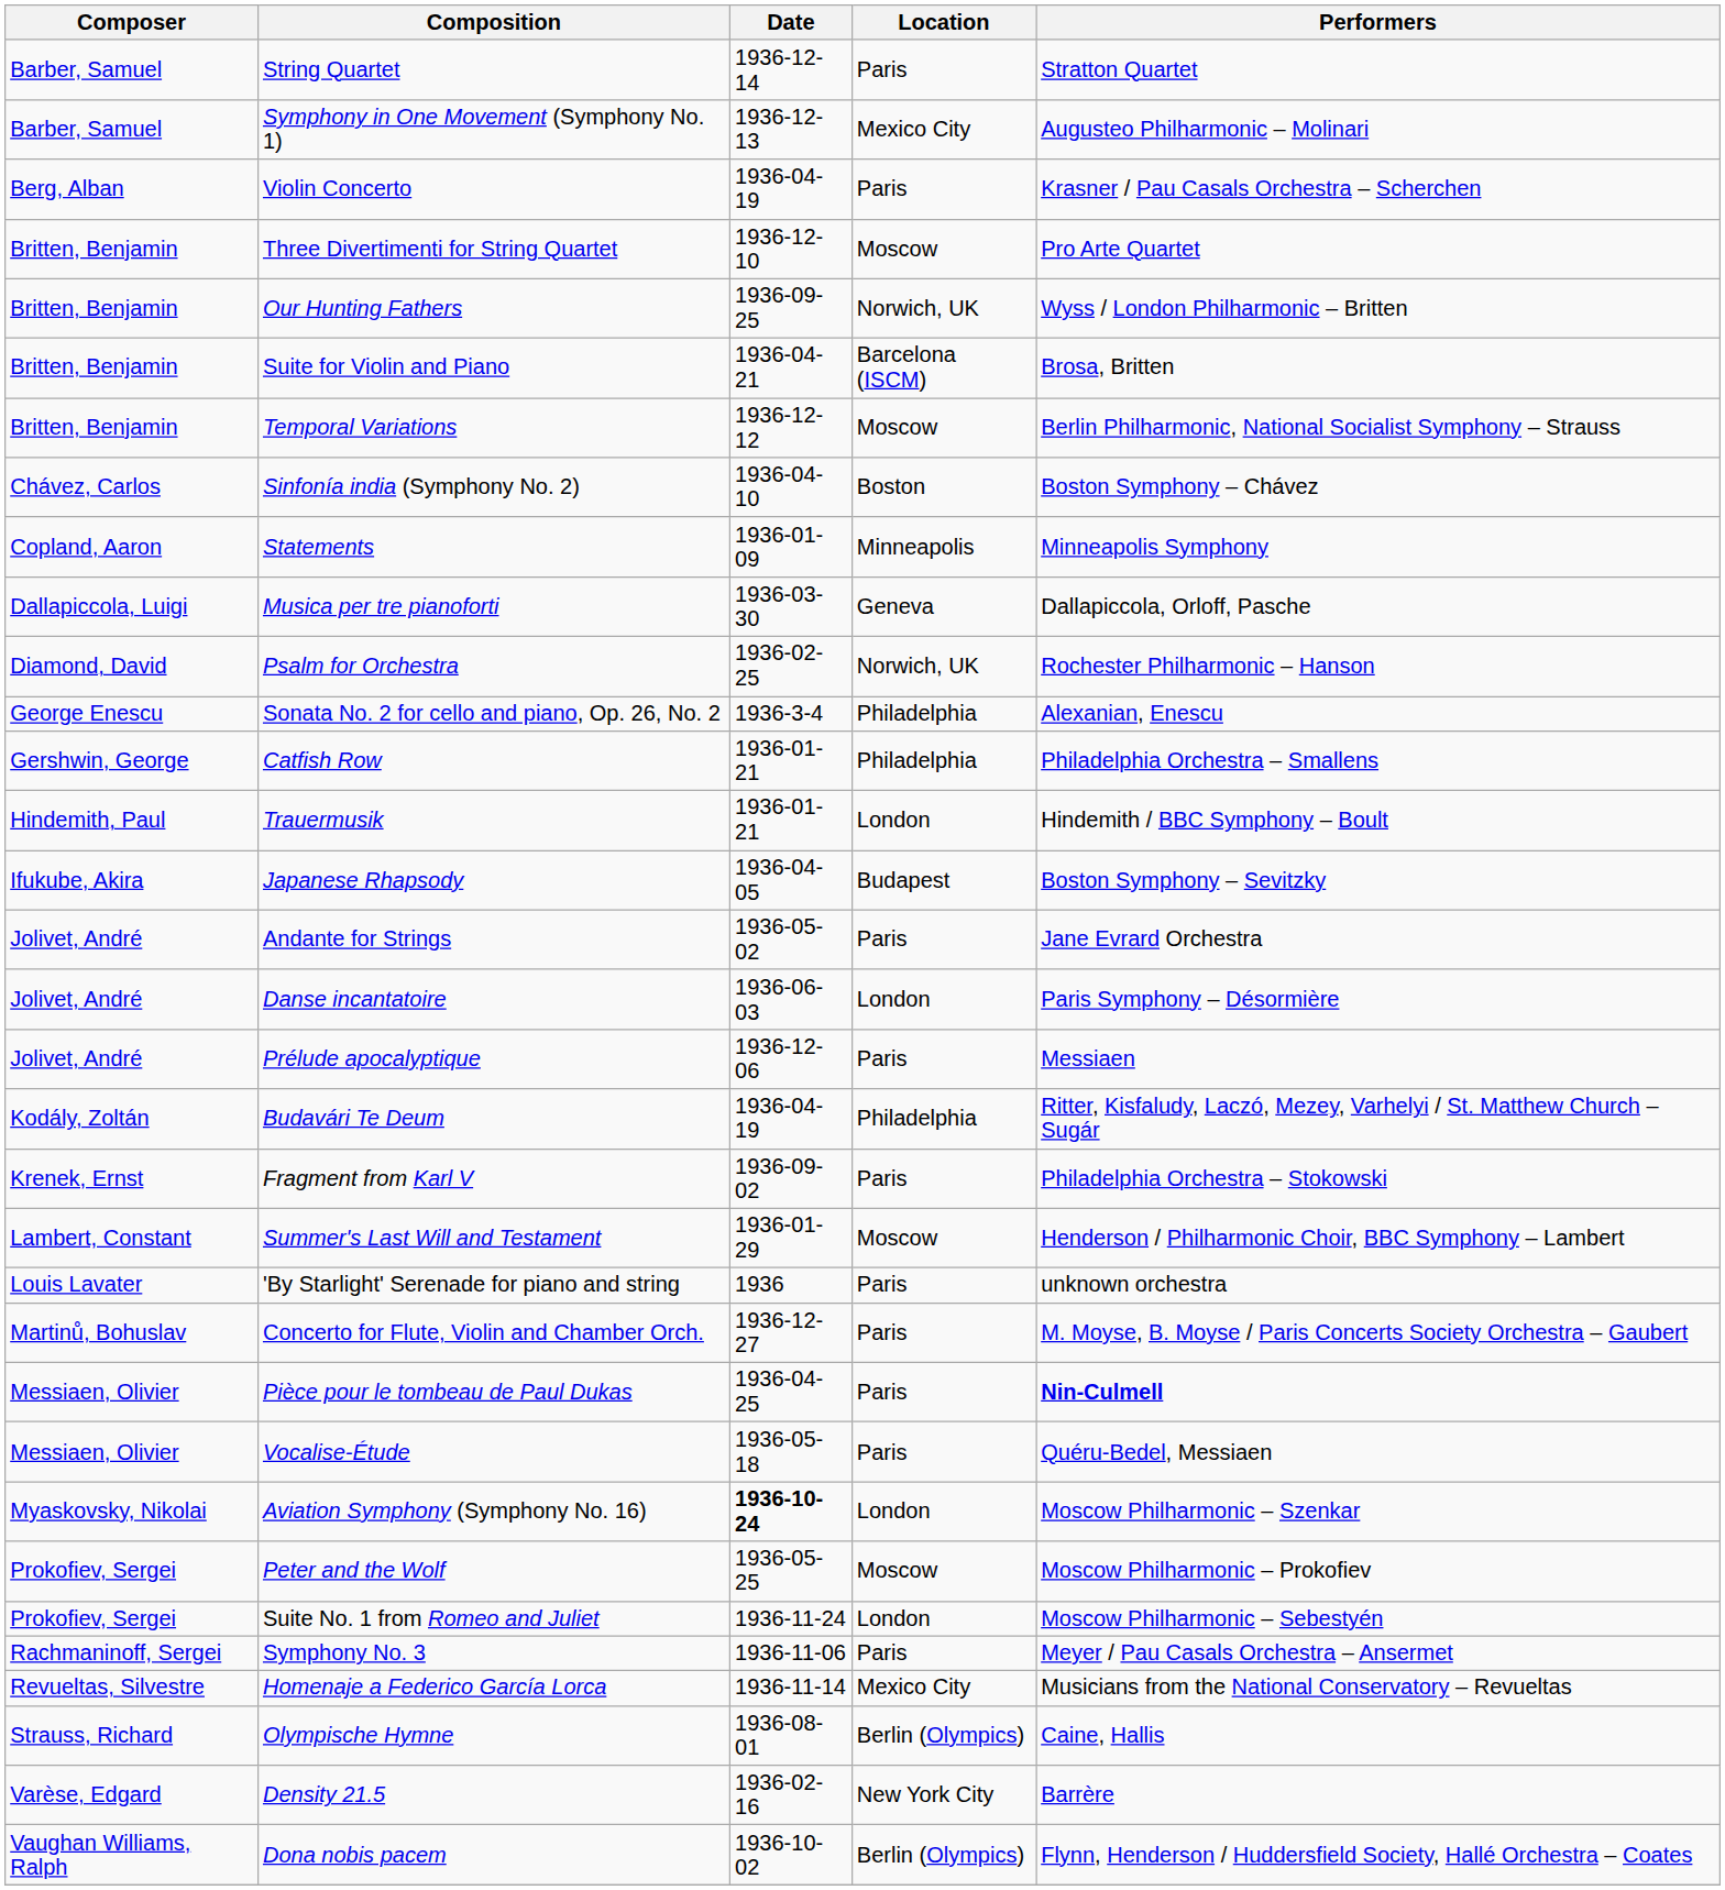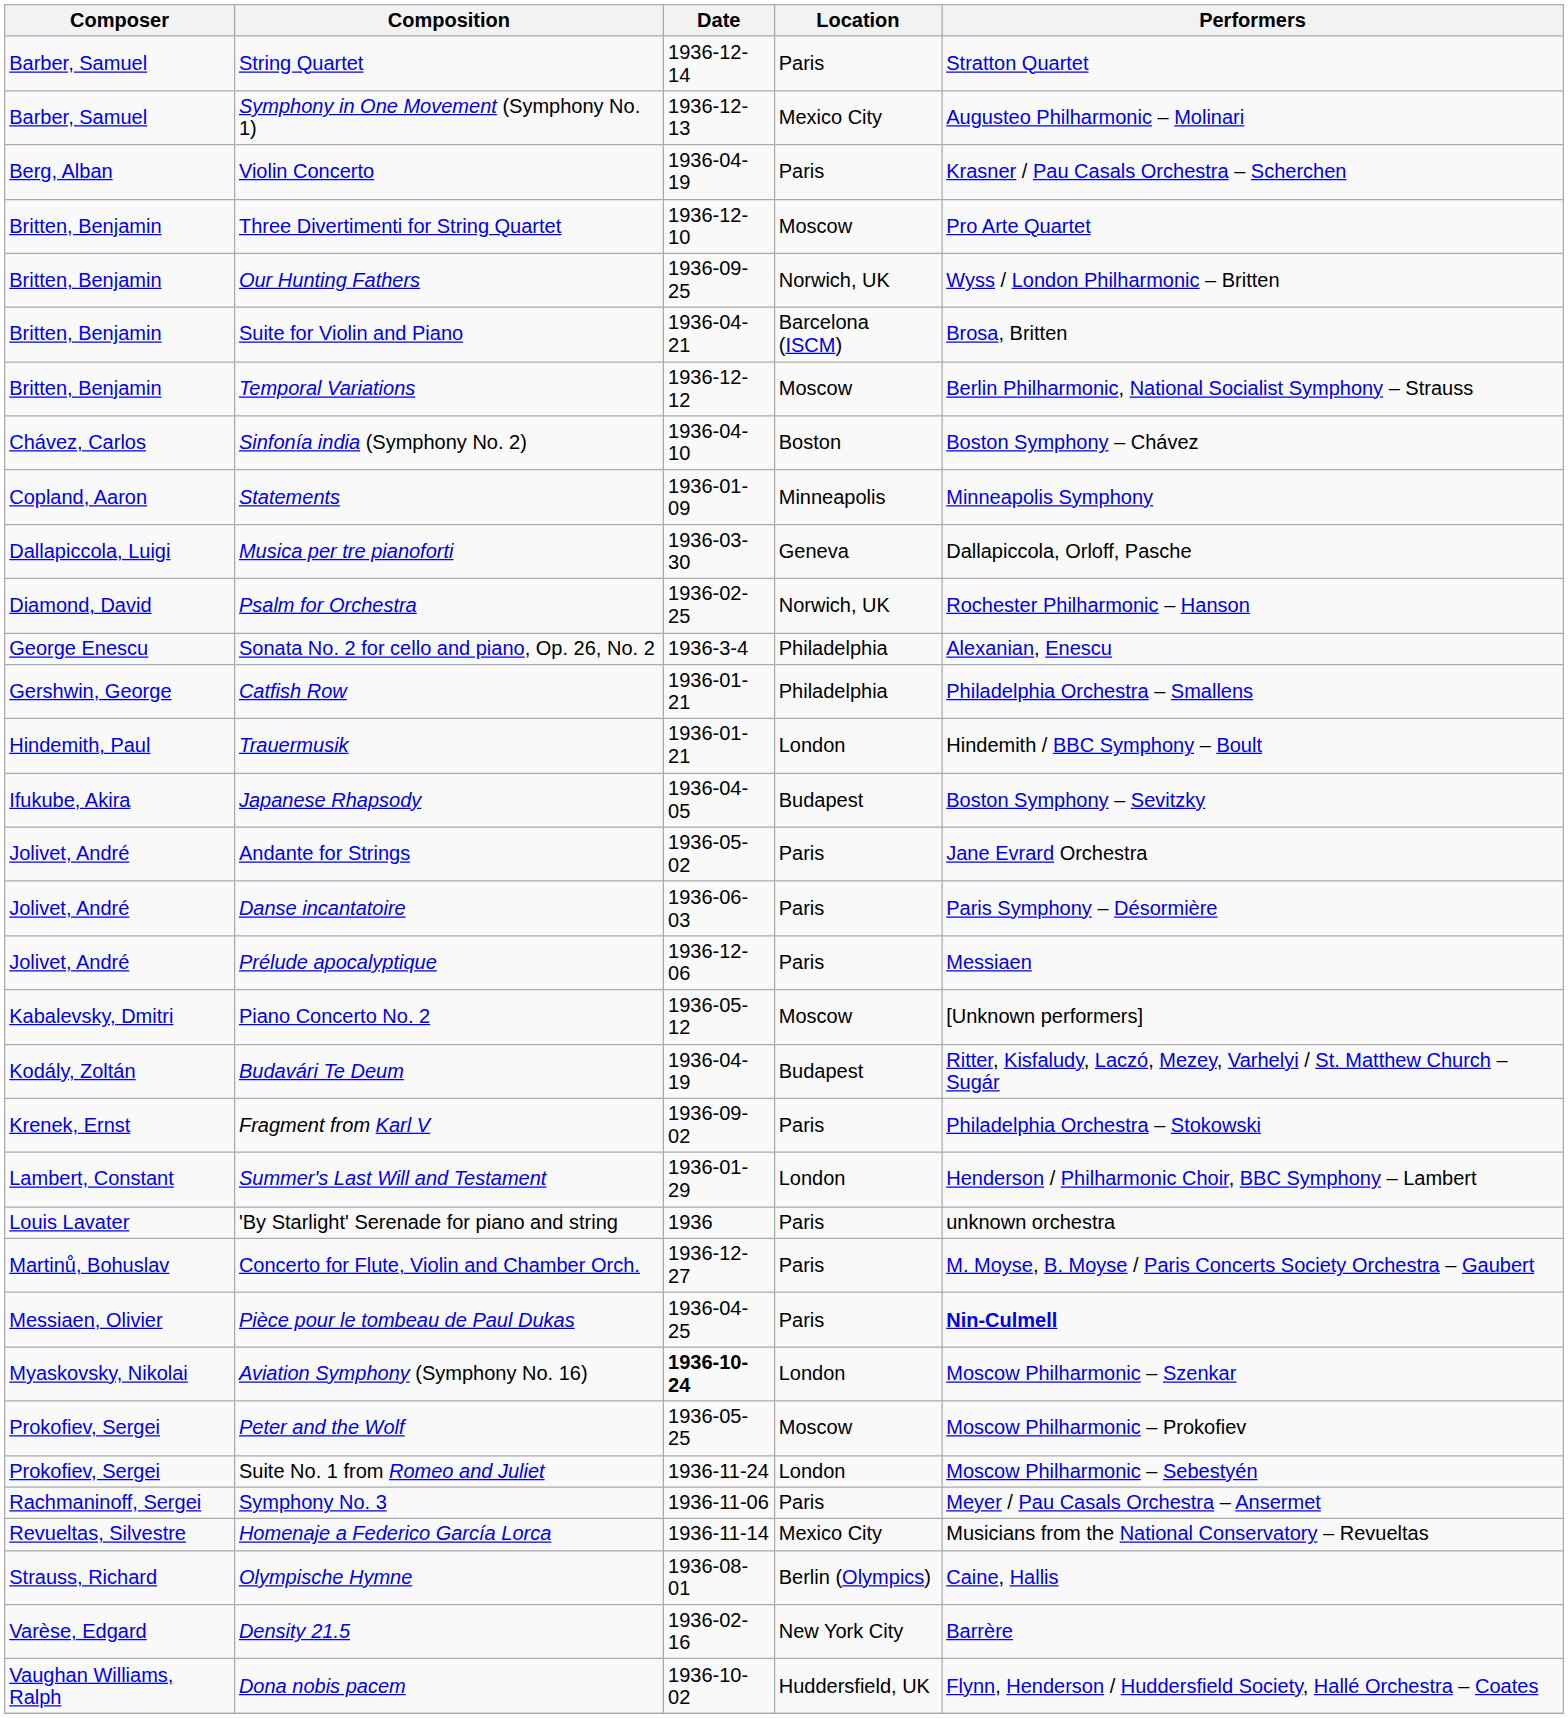Danse incantatoire | Location: London -> Paris
+ row: Kabalevsky, Dmitri | Piano Concerto No. 2 | 1936-05-12 | Moscow | [Unknown performers]
Budavári Te Deum | Location: Philadelphia -> Budapest
Summer's Last Will and Testament | Location: Moscow -> London
- row: Messiaen, Olivier | Vocalise-Étude | 1936-05-18 | Paris | Quéru-Bedel, Messiaen
Dona nobis pacem | Location: Berlin (Olympics) -> Huddersfield, UK
